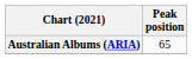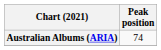Australian Albums (ARIA) | Peak position: 65 -> 74
